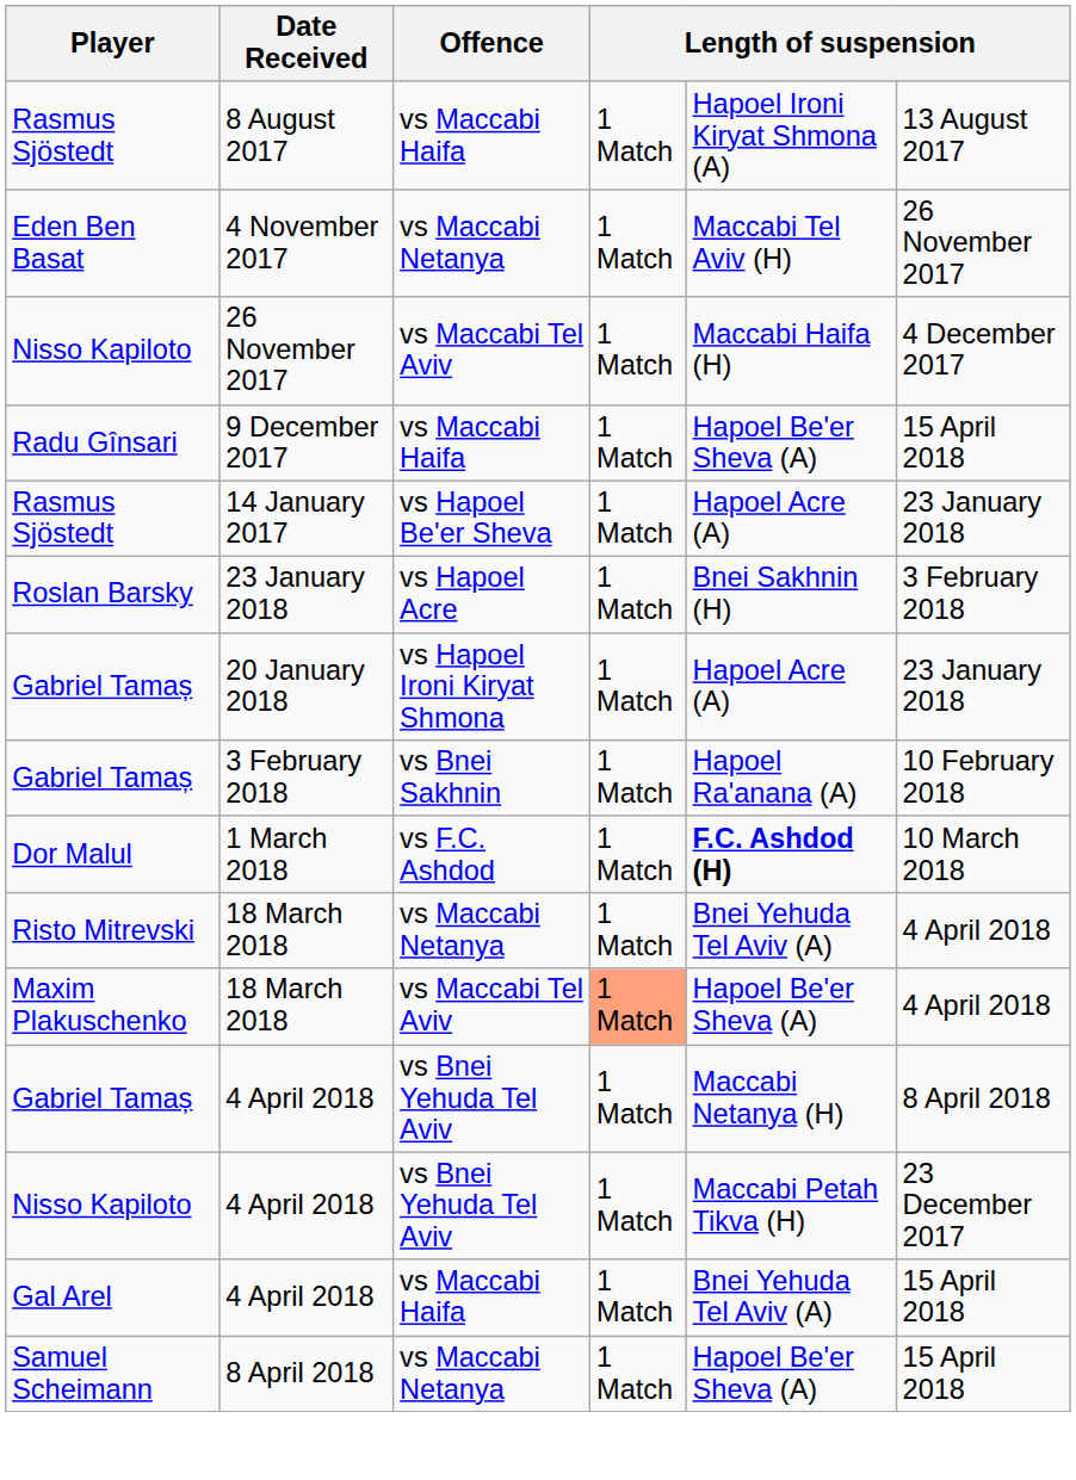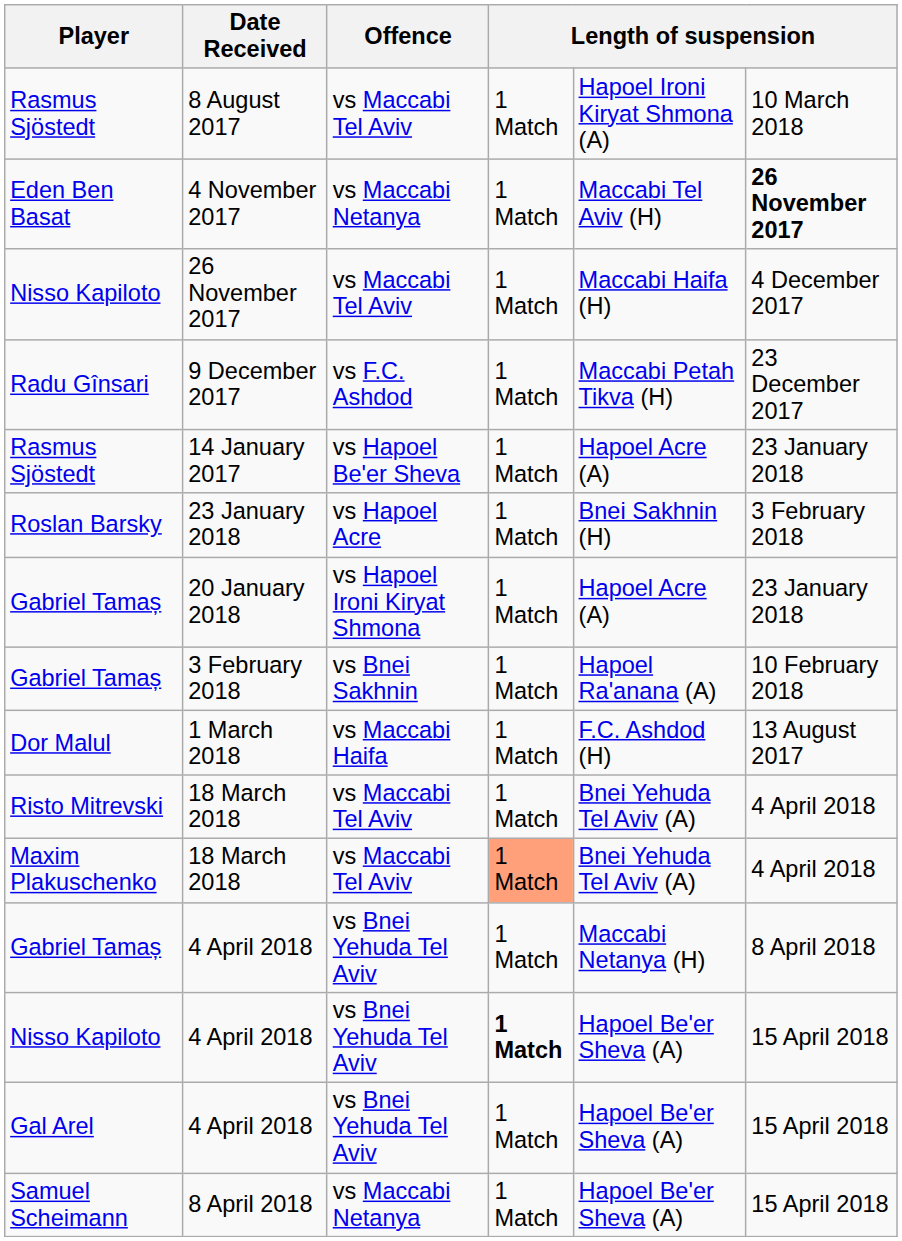8 August 2017 | Offence: vs Maccabi Haifa -> vs Maccabi Tel Aviv
8 August 2017 | column 6: 13 August 2017 -> 10 March 2018
4 November 2017 | column 6: normal -> bold
9 December 2017 | Offence: vs Maccabi Haifa -> vs F.C. Ashdod
9 December 2017 | column 5: Hapoel Be'er Sheva (A) -> Maccabi Petah Tikva (H)
9 December 2017 | column 6: 15 April 2018 -> 23 December 2017
1 March 2018 | Offence: vs F.C. Ashdod -> vs Maccabi Haifa
1 March 2018 | column 5: bold -> normal
1 March 2018 | column 6: 10 March 2018 -> 13 August 2017
Risto Mitrevski / 18 March 2018 | Offence: vs Maccabi Netanya -> vs Maccabi Tel Aviv
Maxim Plakuschenko / 18 March 2018 | column 5: Hapoel Be'er Sheva (A) -> Bnei Yehuda Tel Aviv (A)
Nisso Kapiloto / 4 April 2018 | column 4: normal -> bold
Nisso Kapiloto / 4 April 2018 | column 5: Maccabi Petah Tikva (H) -> Hapoel Be'er Sheva (A)
Nisso Kapiloto / 4 April 2018 | column 6: 23 December 2017 -> 15 April 2018
Gal Arel / 4 April 2018 | Offence: vs Maccabi Haifa -> vs Bnei Yehuda Tel Aviv
Gal Arel / 4 April 2018 | column 5: Bnei Yehuda Tel Aviv (A) -> Hapoel Be'er Sheva (A)
